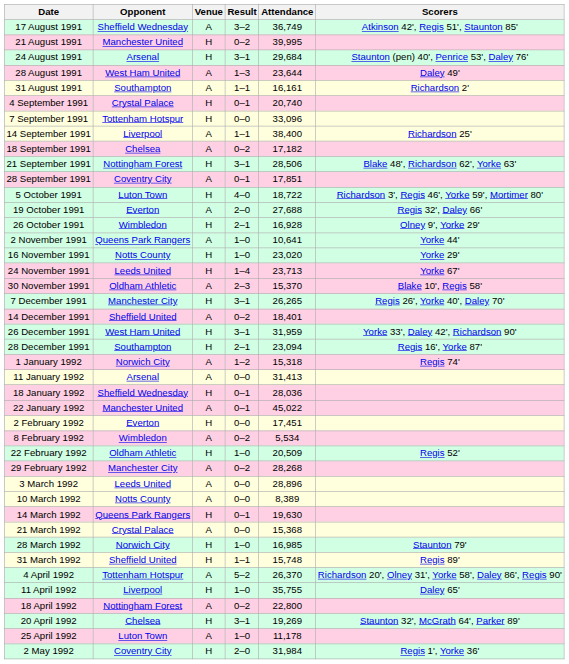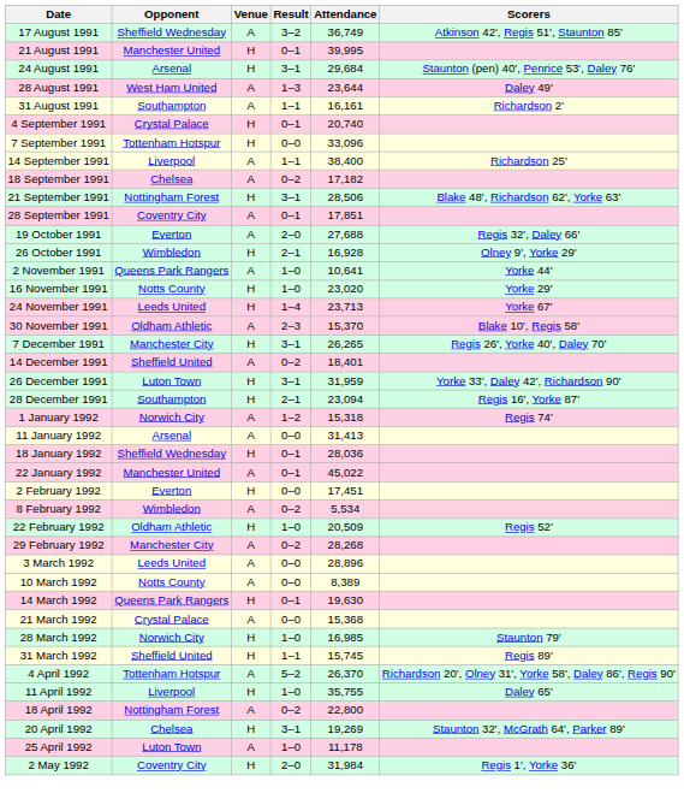21 August 1991 | Result: 0–2 -> 0–1
- row: 5 October 1991 | Luton Town | H | 4–0 | 18,722 | Richardson 3', Regis 46', Yorke 59', Mortimer 80'
26 December 1991 | Opponent: West Ham United -> Luton Town
31 March 1992 | Attendance: 15,748 -> 15,745
